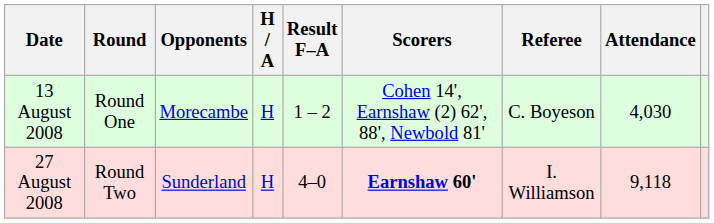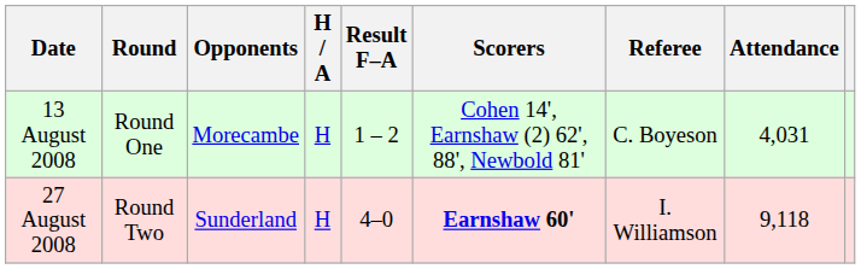13 August 2008 | Attendance: 4,030 -> 4,031
